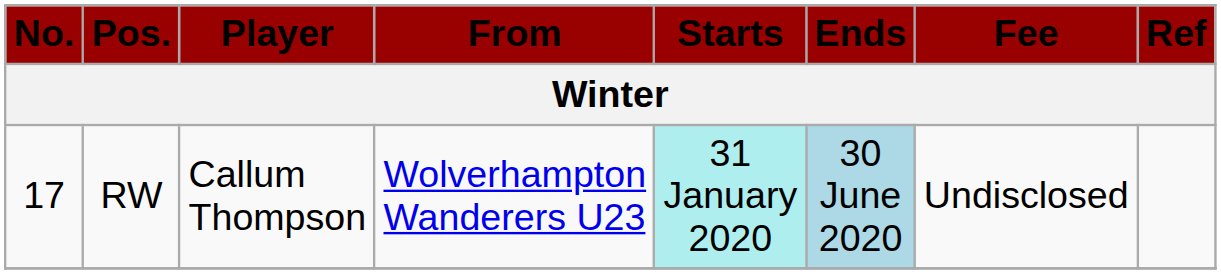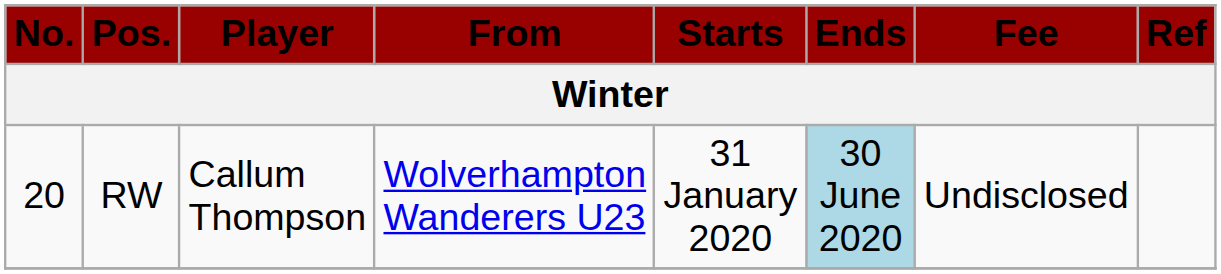RW | No.: 17 -> 20
RW | Starts: paleturquoise background -> no background
